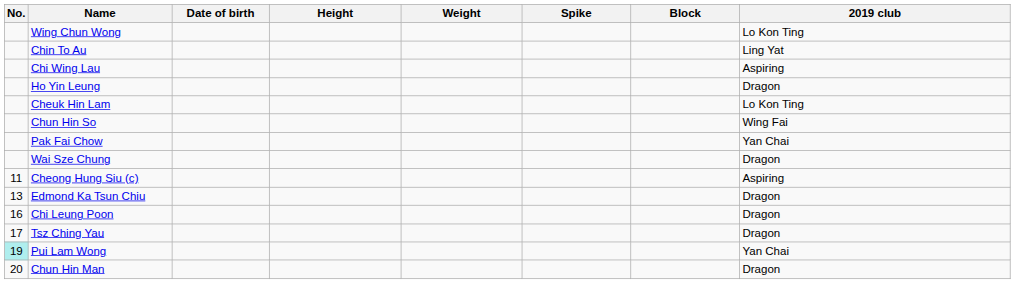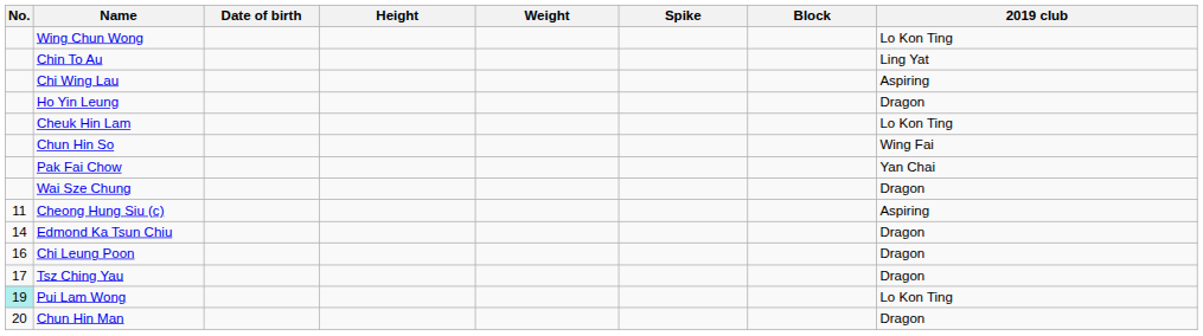Edmond Ka Tsun Chiu | No.: 13 -> 14
Pui Lam Wong | 2019 club: Yan Chai -> Lo Kon Ting
